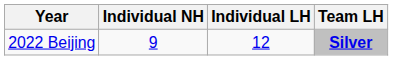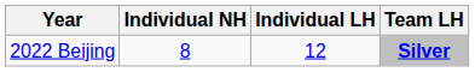2022 Beijing | Individual NH: 9 -> 8
